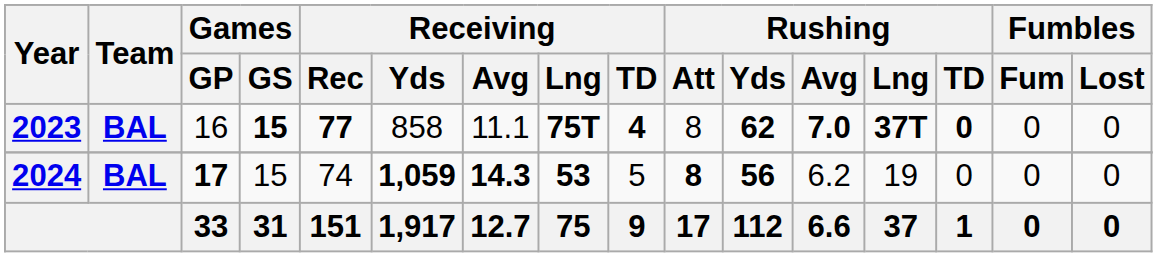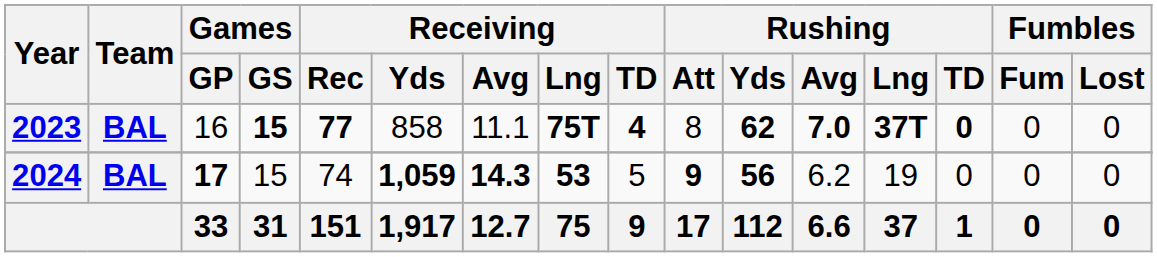2024 | Rushing / Att: 8 -> 9
